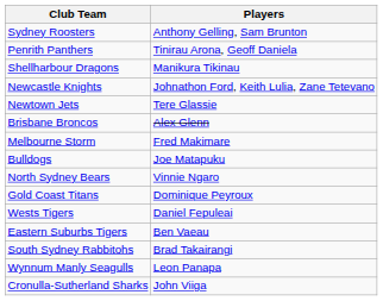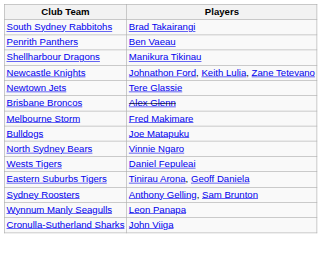rows swapped: Sydney Roosters <-> South Sydney Rabbitohs
Penrith Panthers | Players: Tinirau Arona, Geoff Daniela -> Ben Vaeau
- row: Gold Coast Titans | Dominique Peyroux
Eastern Suburbs Tigers | Players: Ben Vaeau -> Tinirau Arona, Geoff Daniela
